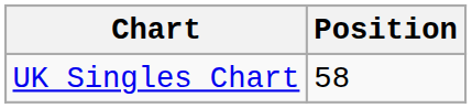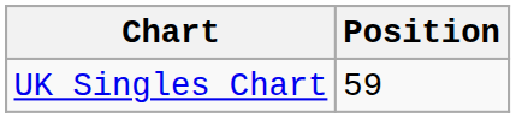UK Singles Chart | Position: 58 -> 59
